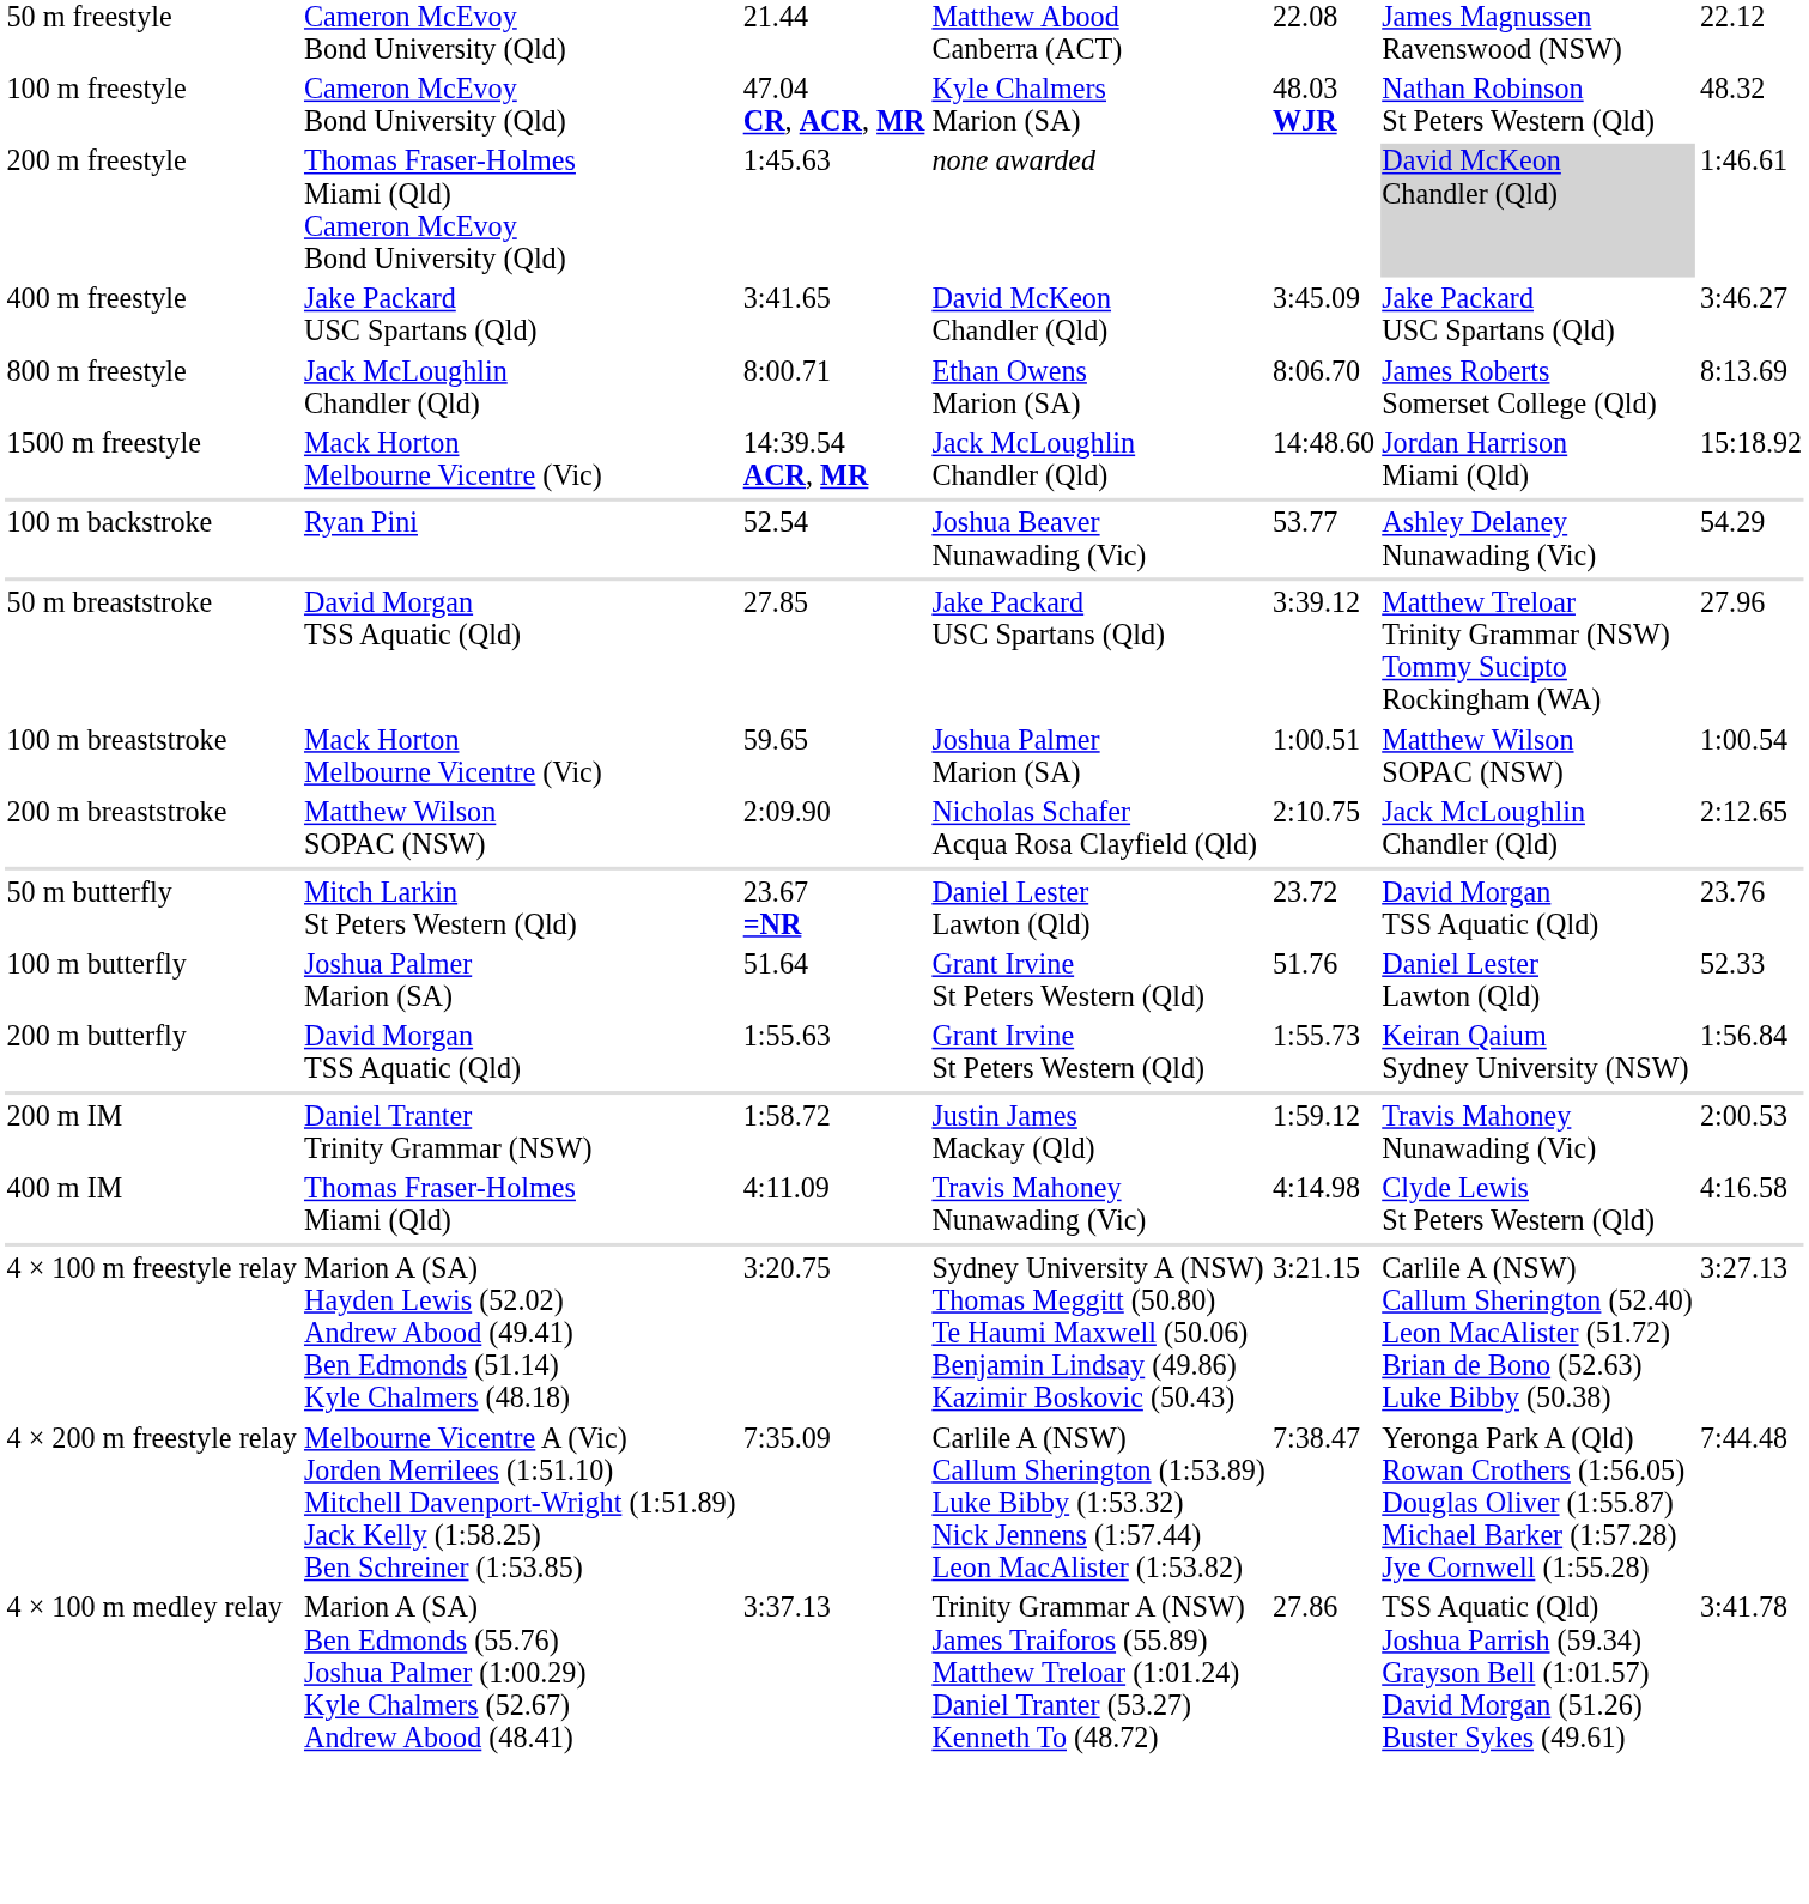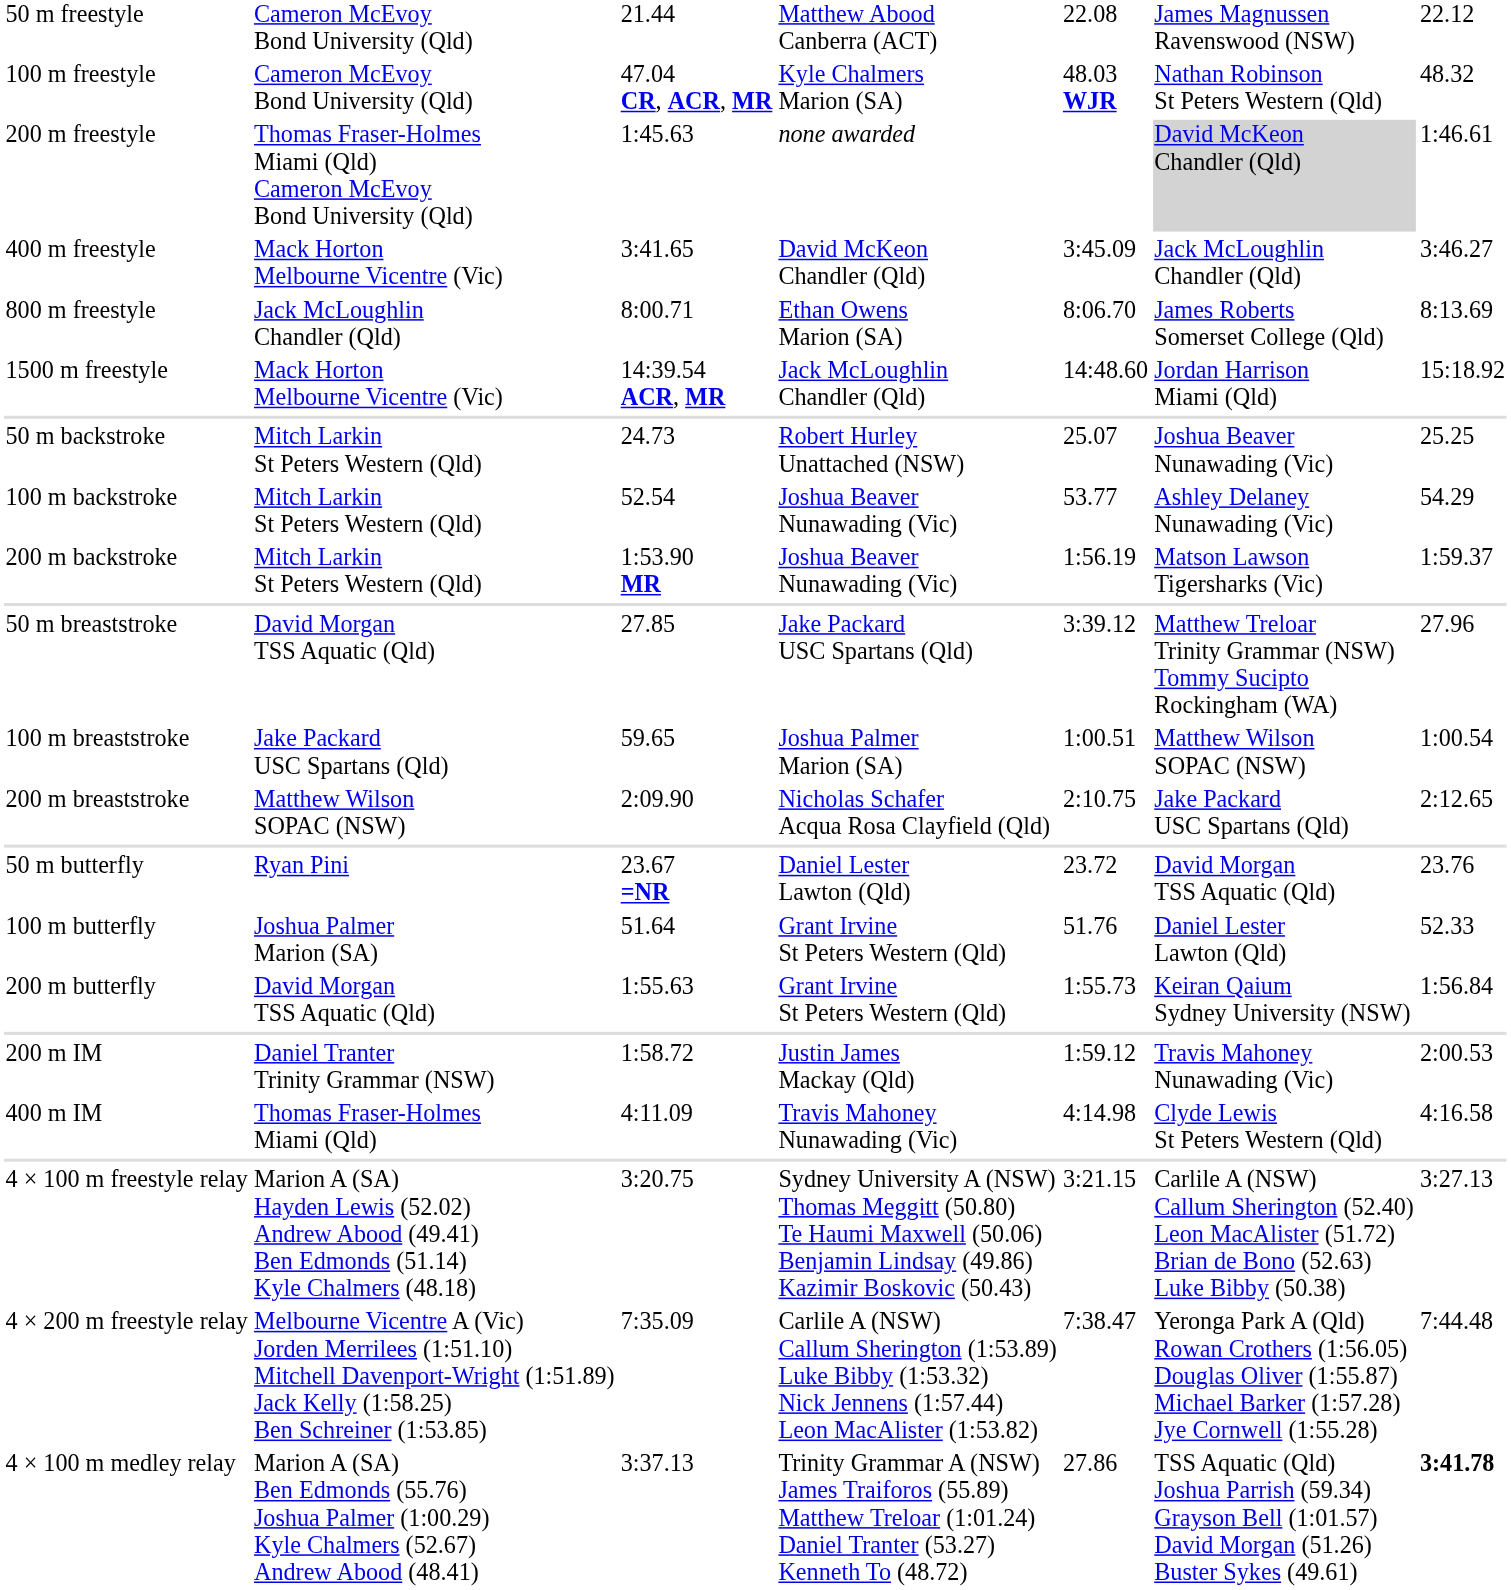400 m freestyle | column 2: Jake Packard USC Spartans (Qld) -> Mack Horton Melbourne Vicentre (Vic)
400 m freestyle | column 6: Jake Packard USC Spartans (Qld) -> Jack McLoughlin Chandler (Qld)
+ row: 50 m backstroke | Mitch Larkin St Peters Western (Qld) | 24.73 | Robert Hurley Unattached (NSW) | 25.07 | Joshua Beaver Nunawading (Vic) | 25.25
100 m backstroke | column 2: Ryan Pini -> Mitch Larkin St Peters Western (Qld)
+ row: 200 m backstroke | Mitch Larkin St Peters Western (Qld) | 1:53.90 MR | Joshua Beaver Nunawading (Vic) | 1:56.19 | Matson Lawson Tigersharks (Vic) | 1:59.37
100 m breaststroke | column 2: Mack Horton Melbourne Vicentre (Vic) -> Jake Packard USC Spartans (Qld)
200 m breaststroke | column 6: Jack McLoughlin Chandler (Qld) -> Jake Packard USC Spartans (Qld)
50 m butterfly | column 2: Mitch Larkin St Peters Western (Qld) -> Ryan Pini
4 × 100 m medley relay | column 7: normal -> bold
